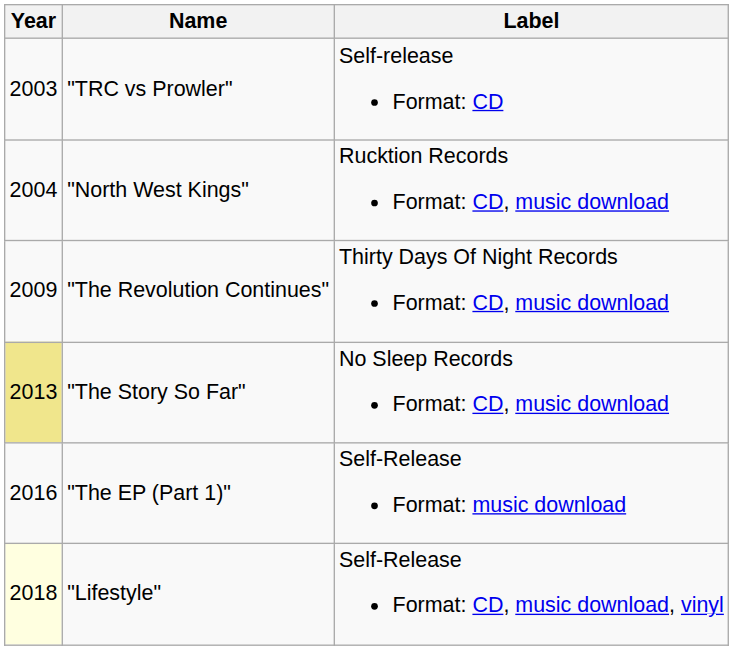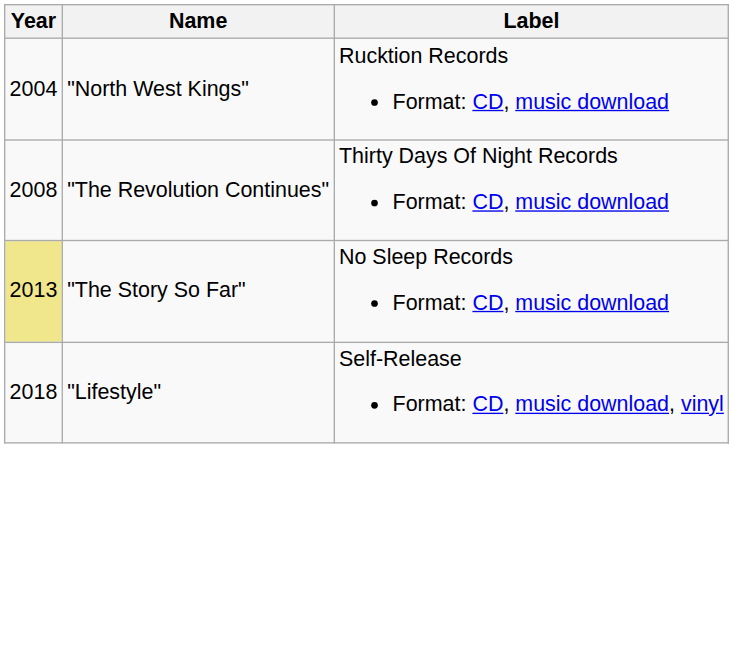- row: 2003 | "TRC vs Prowler" | Self-release Format: CD
"The Revolution Continues" | Year: 2009 -> 2008
- row: 2016 | "The EP (Part 1)" | Self-Release Format: music download
"Lifestyle" | Year: lightyellow background -> no background
